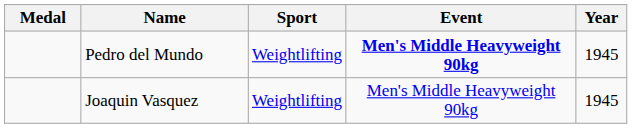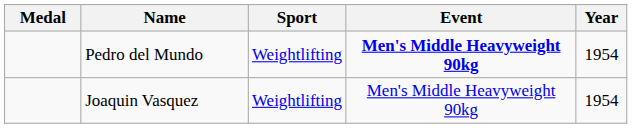Pedro del Mundo | Year: 1945 -> 1954
Joaquin Vasquez | Year: 1945 -> 1954
